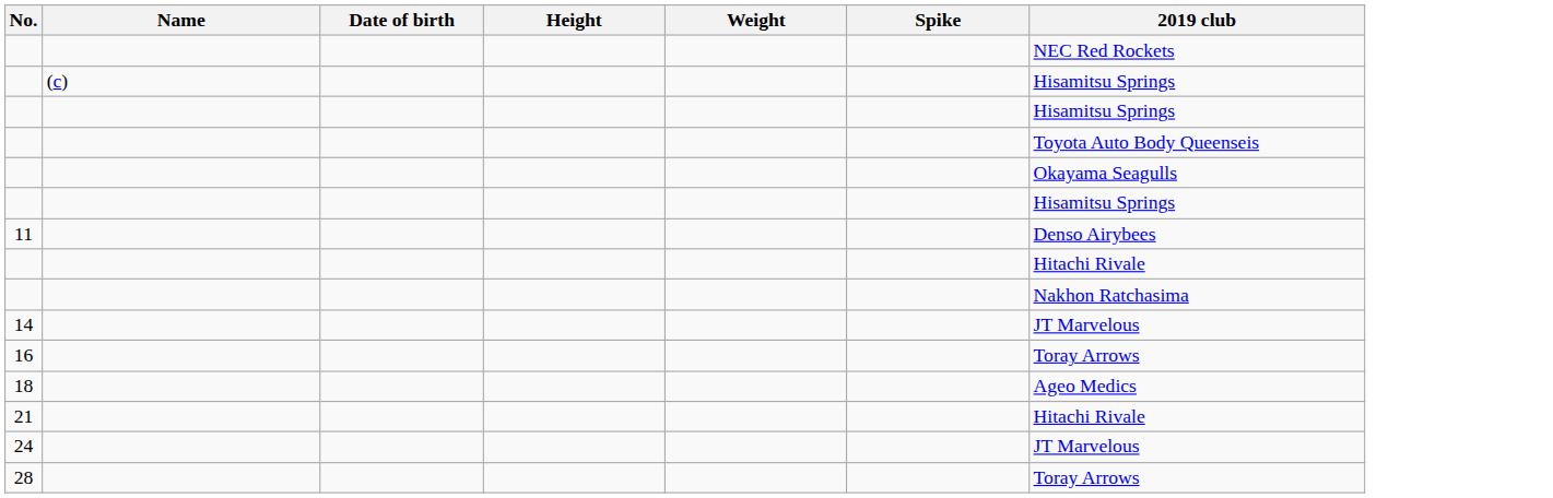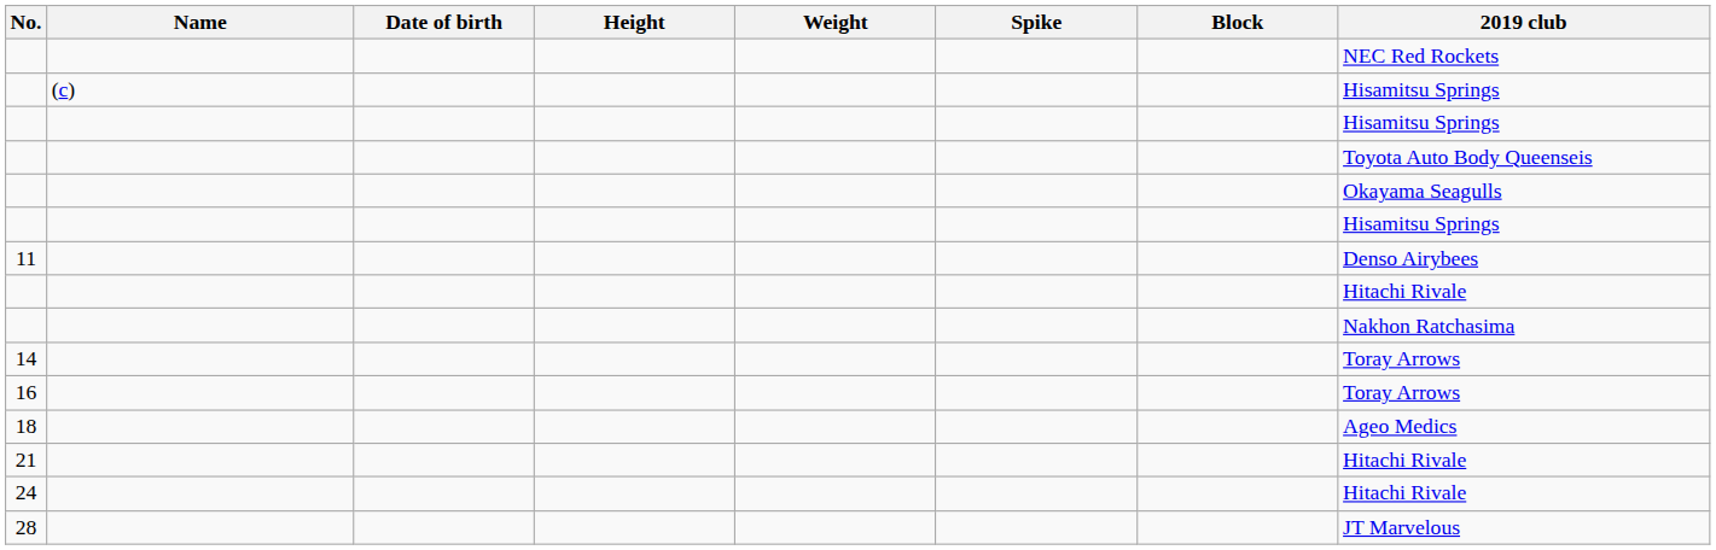+ column: Block
14 | 2019 club: JT Marvelous -> Toray Arrows
24 | 2019 club: JT Marvelous -> Hitachi Rivale
28 | 2019 club: Toray Arrows -> JT Marvelous
